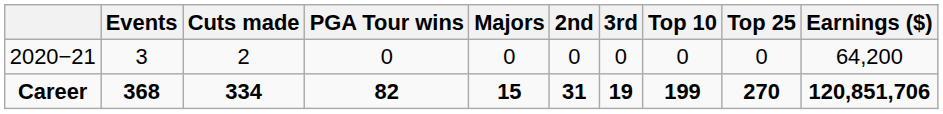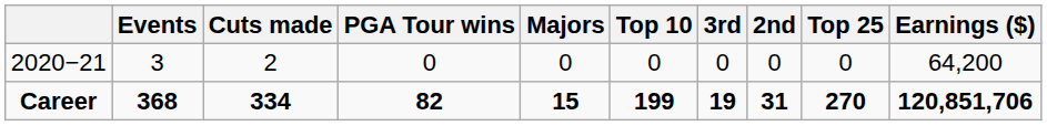columns swapped: 2nd <-> Top 10
